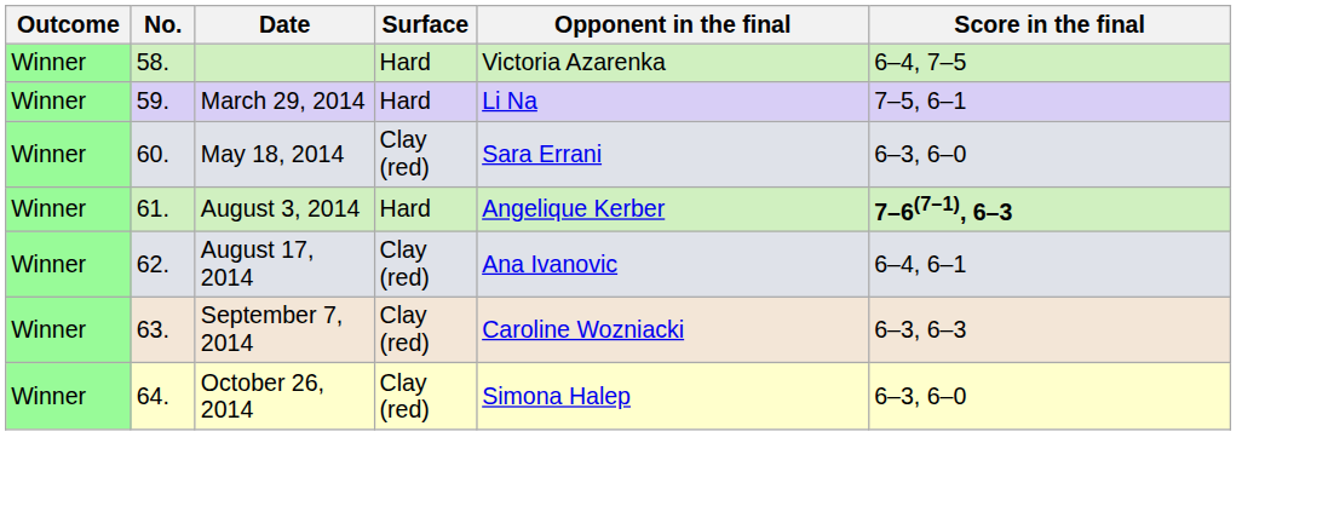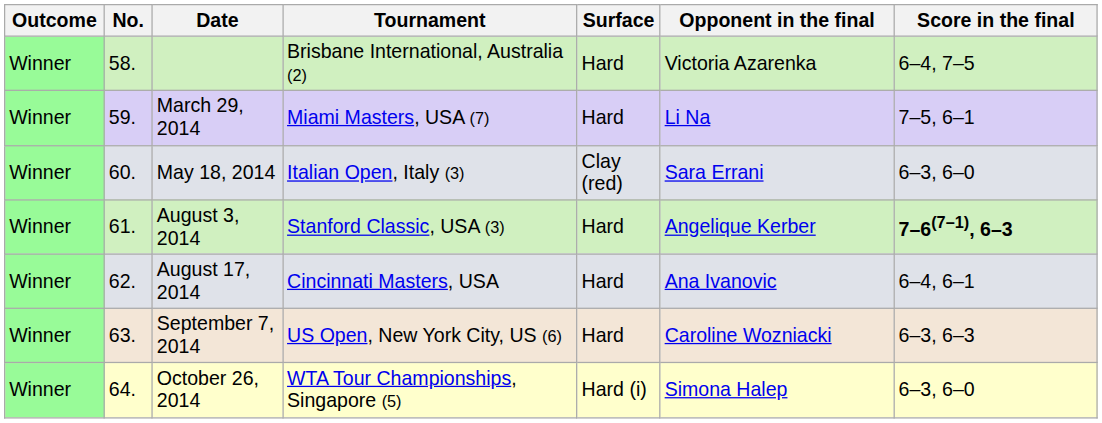+ column: Tournament | Brisbane International, Australia (2) | Miami Masters, USA (7) | Italian Open, Italy (3) | Stanford Classic, USA (3) | Cincinnati Masters, USA | US Open, New York City, US (6) | WTA Tour Championships, Singapore (5)
August 17, 2014 | Surface: Clay (red) -> Hard
September 7, 2014 | Surface: Clay (red) -> Hard
October 26, 2014 | Surface: Clay (red) -> Hard (i)
